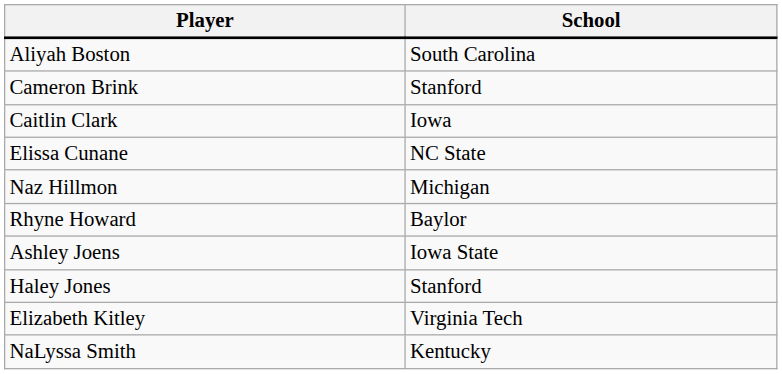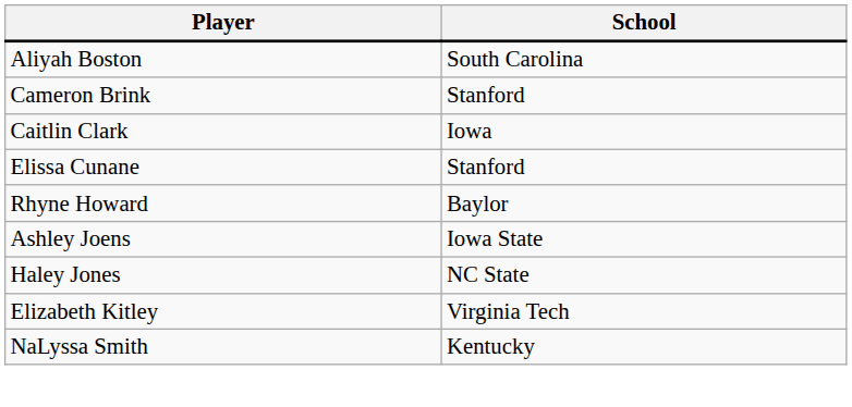Elissa Cunane | School: NC State -> Stanford
- row: Naz Hillmon | Michigan
Haley Jones | School: Stanford -> NC State
